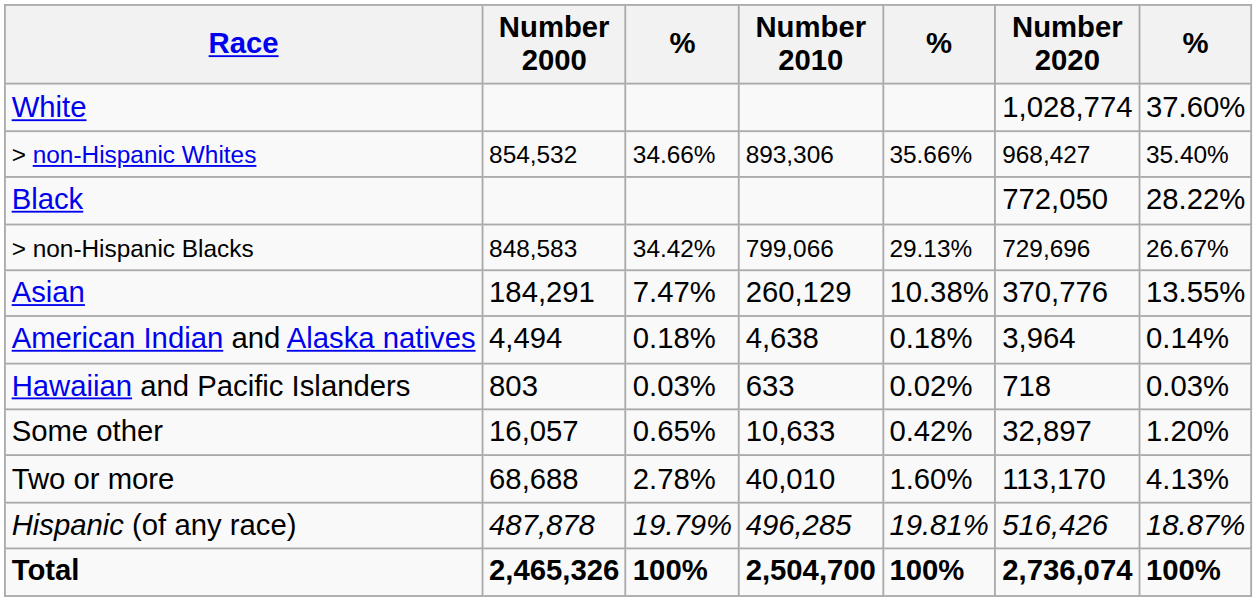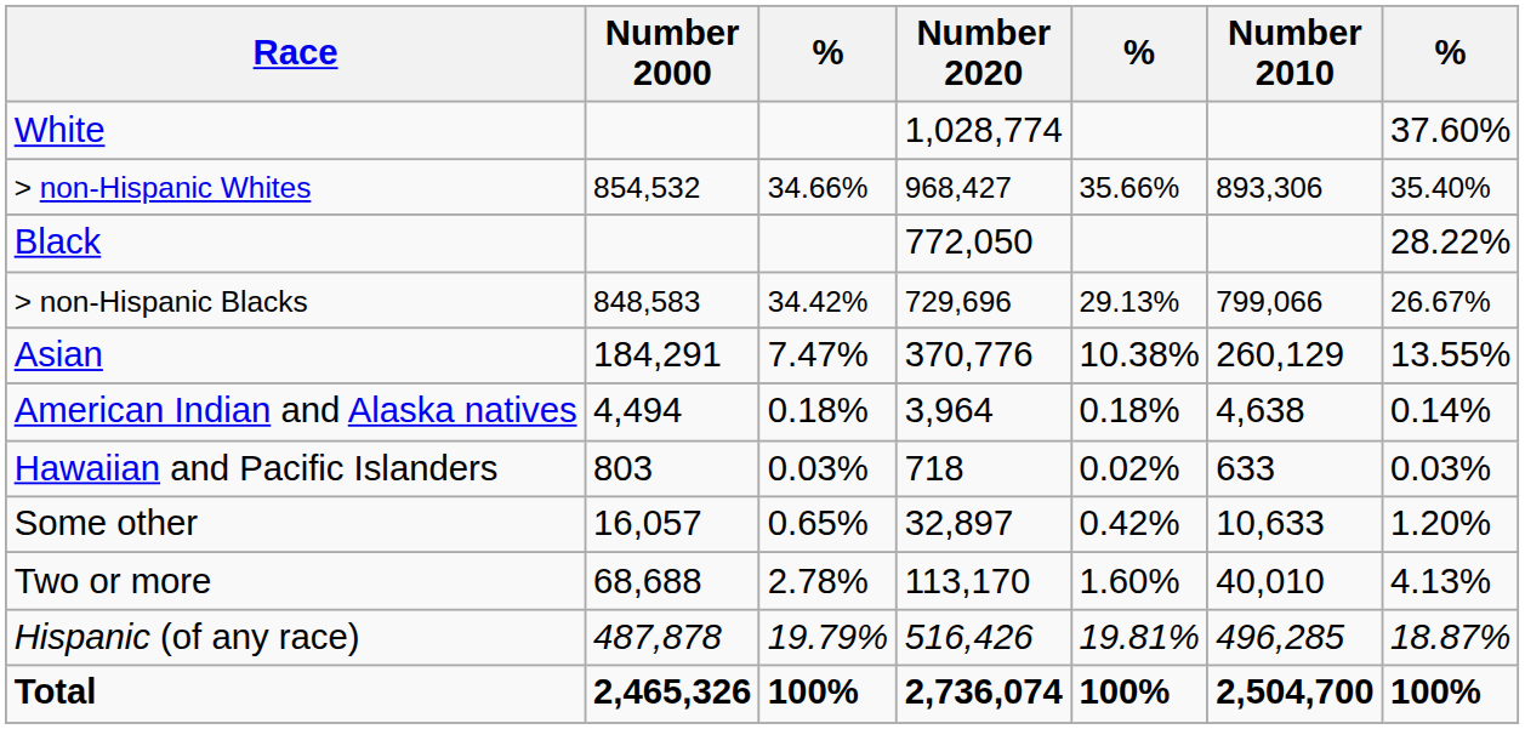columns swapped: Number 2010 <-> Number 2020
